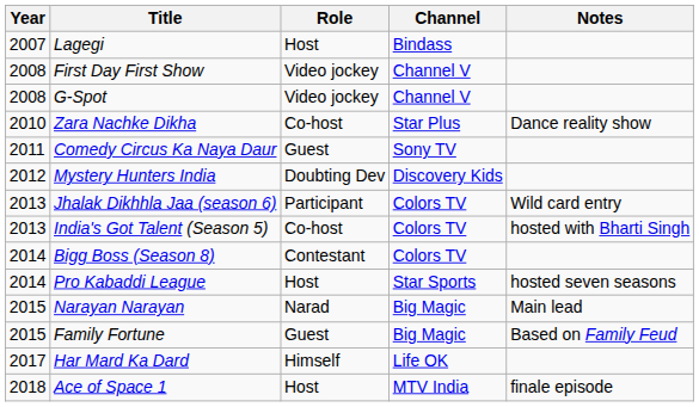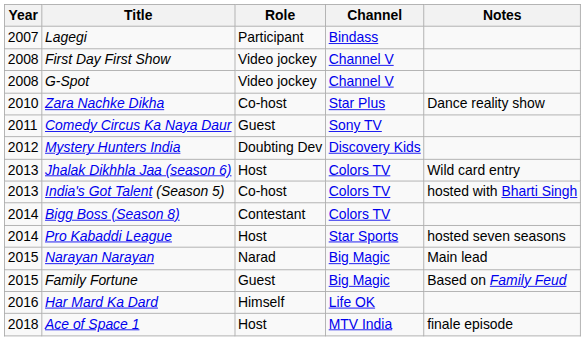Lagegi | Role: Host -> Participant
Jhalak Dikhhla Jaa (season 6) | Role: Participant -> Host
Har Mard Ka Dard | Year: 2017 -> 2016
